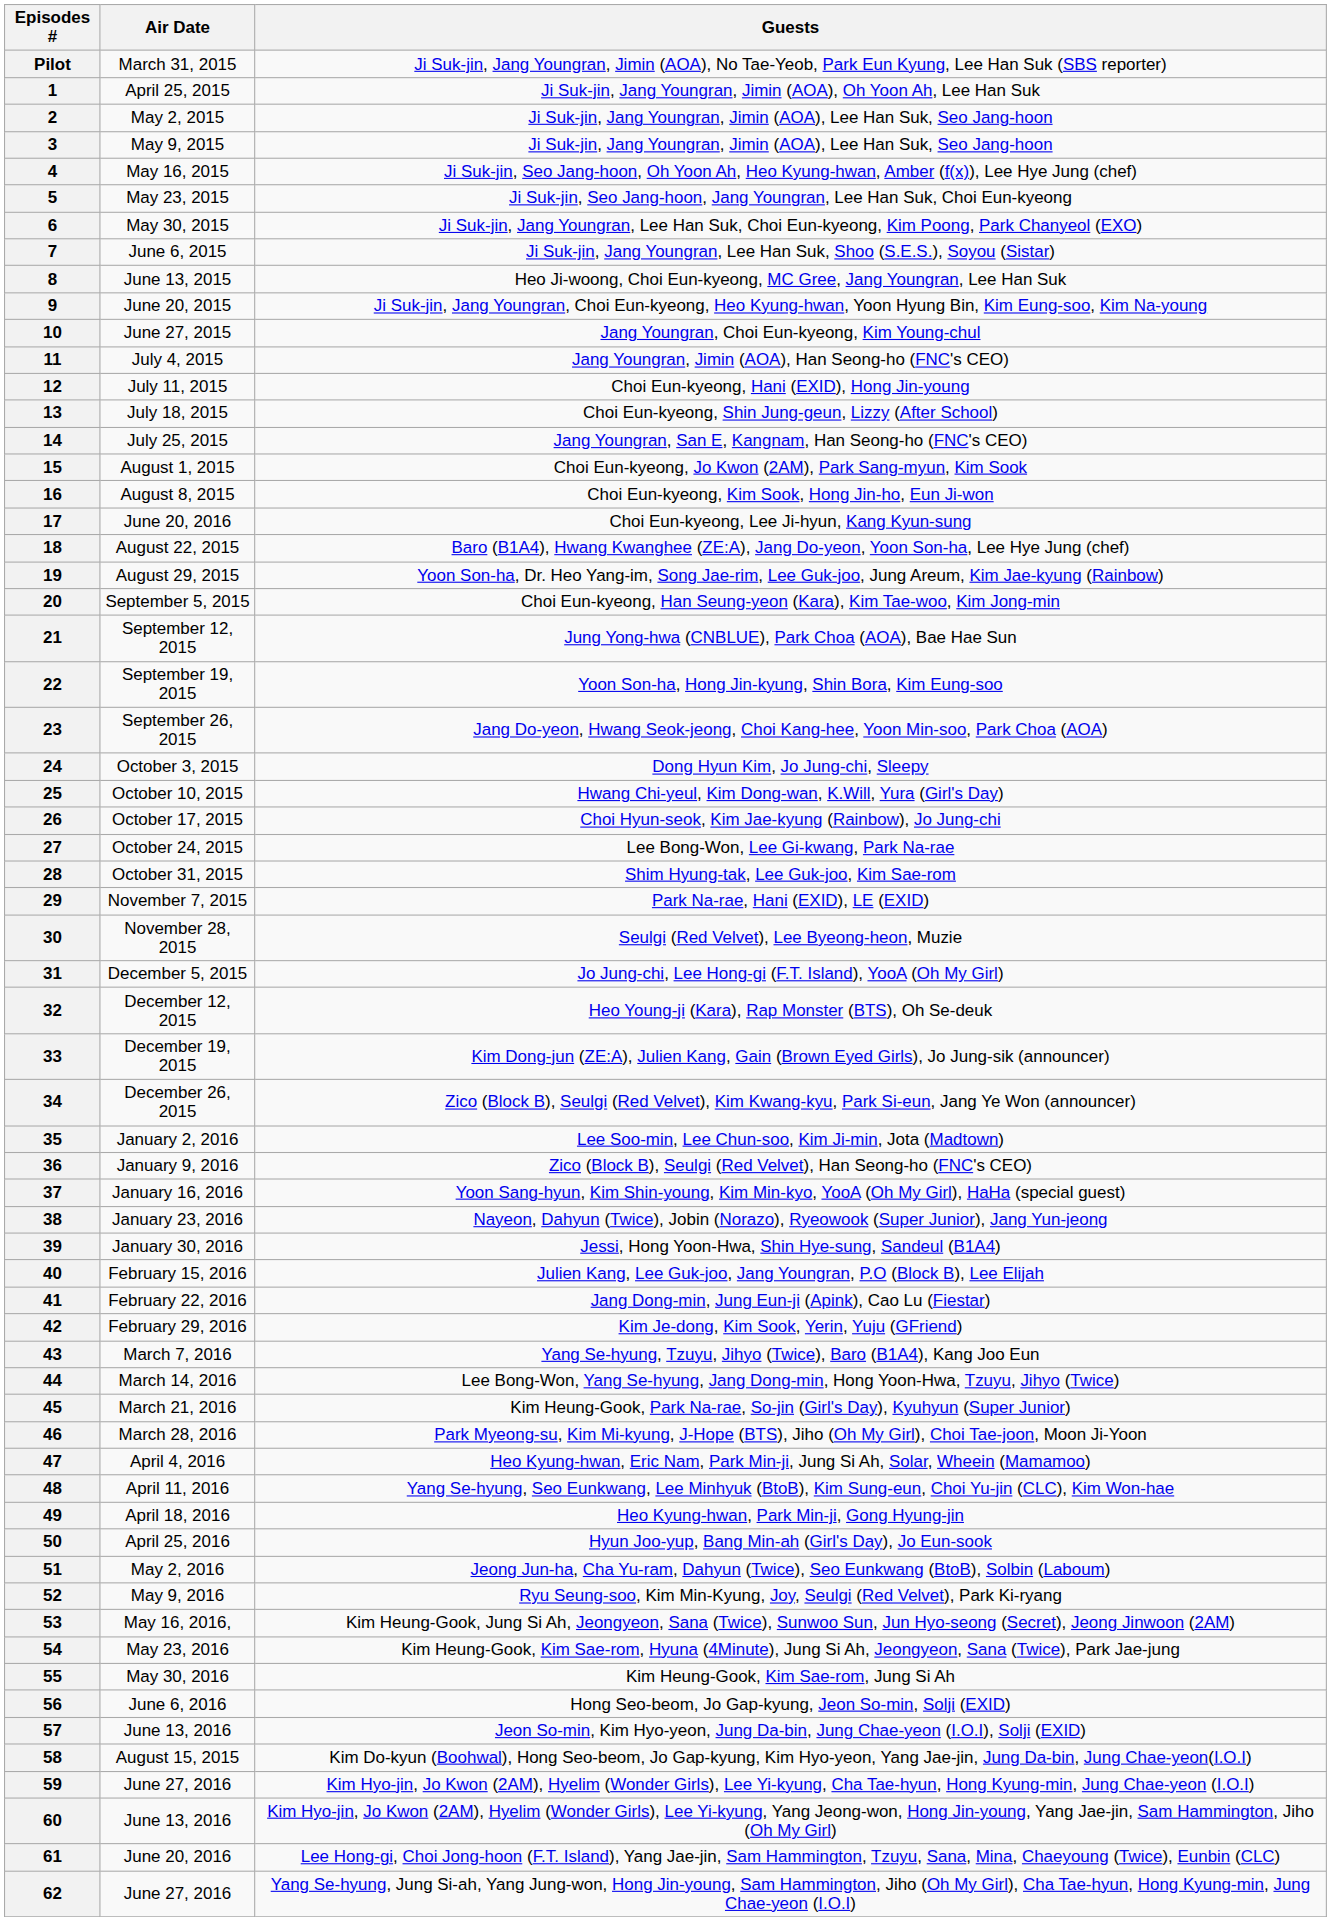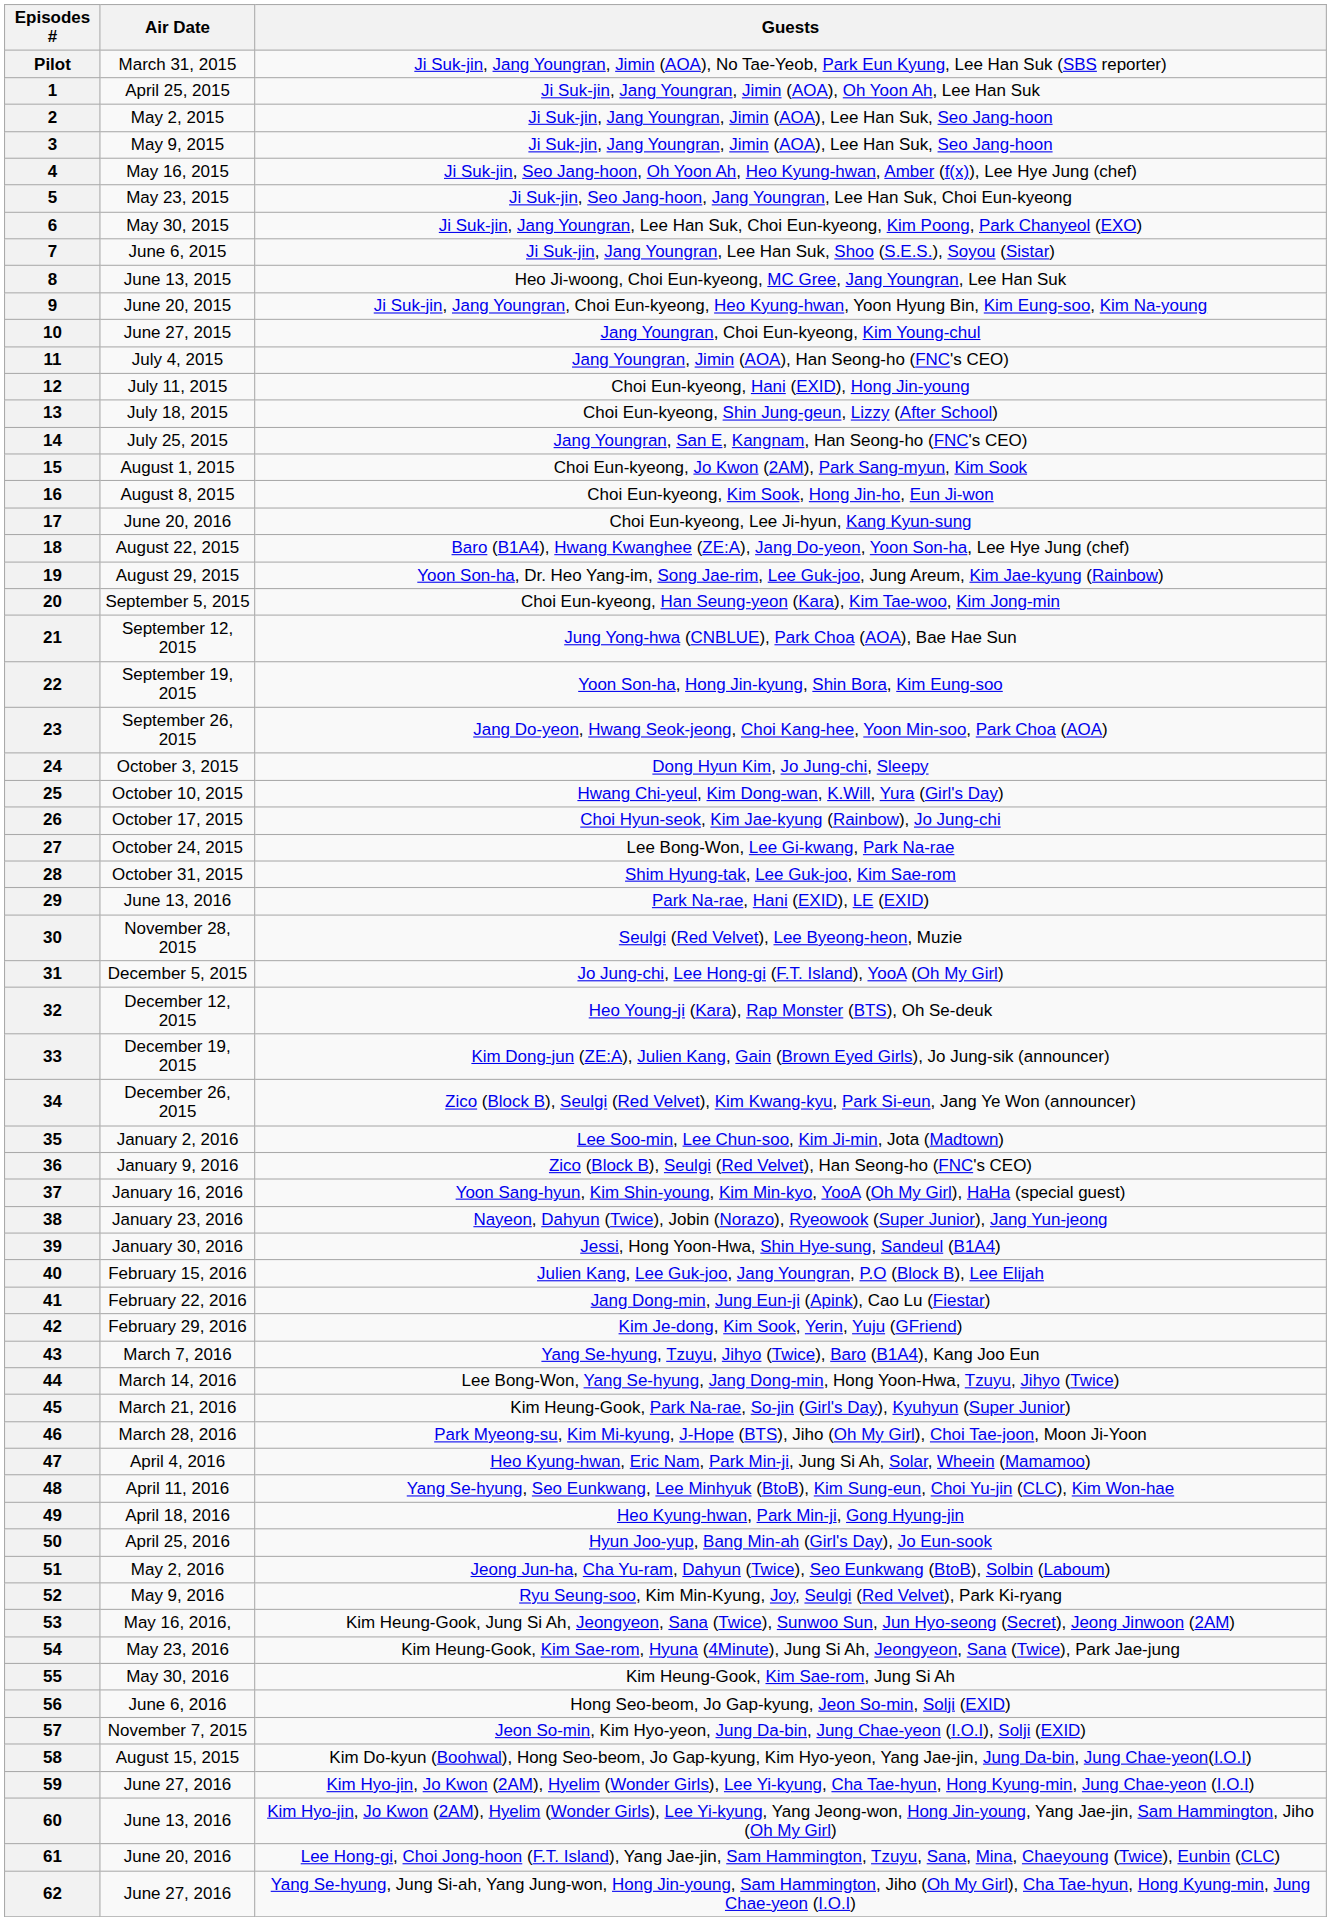29 | Air Date: November 7, 2015 -> June 13, 2016
57 | Air Date: June 13, 2016 -> November 7, 2015
